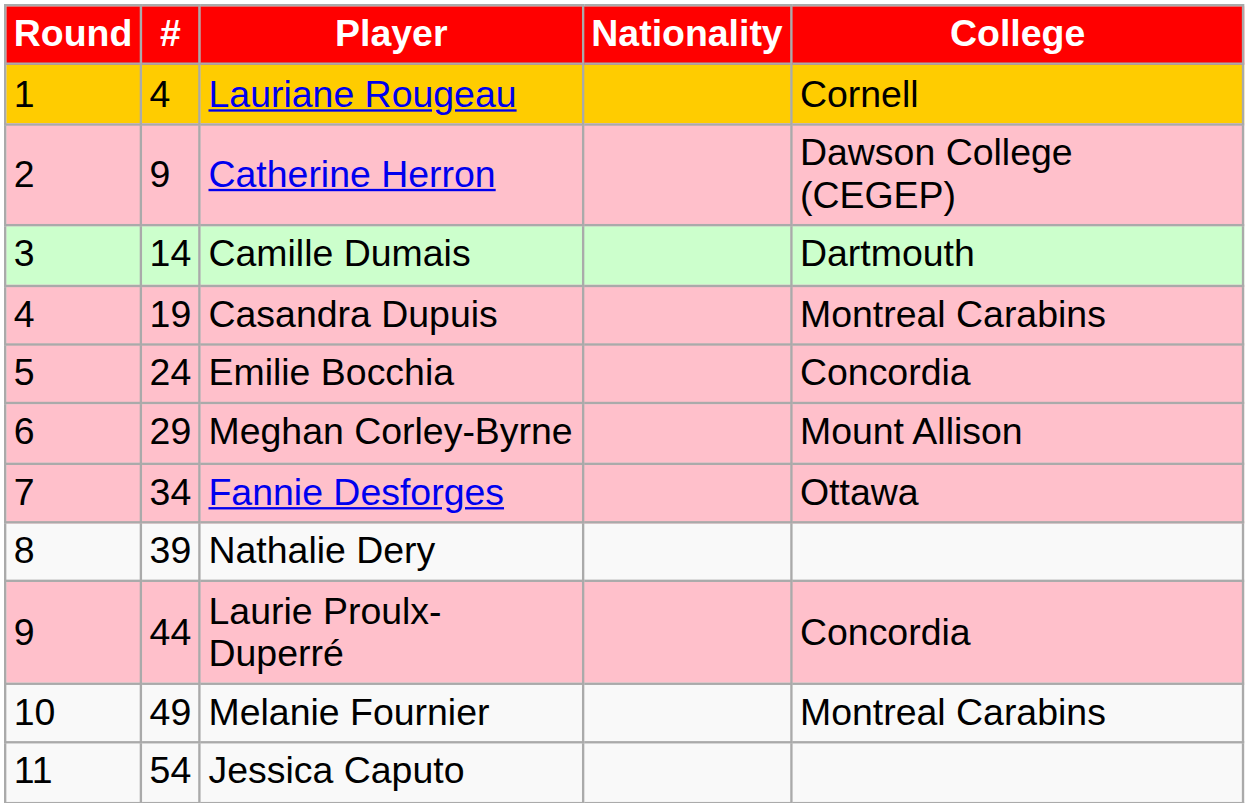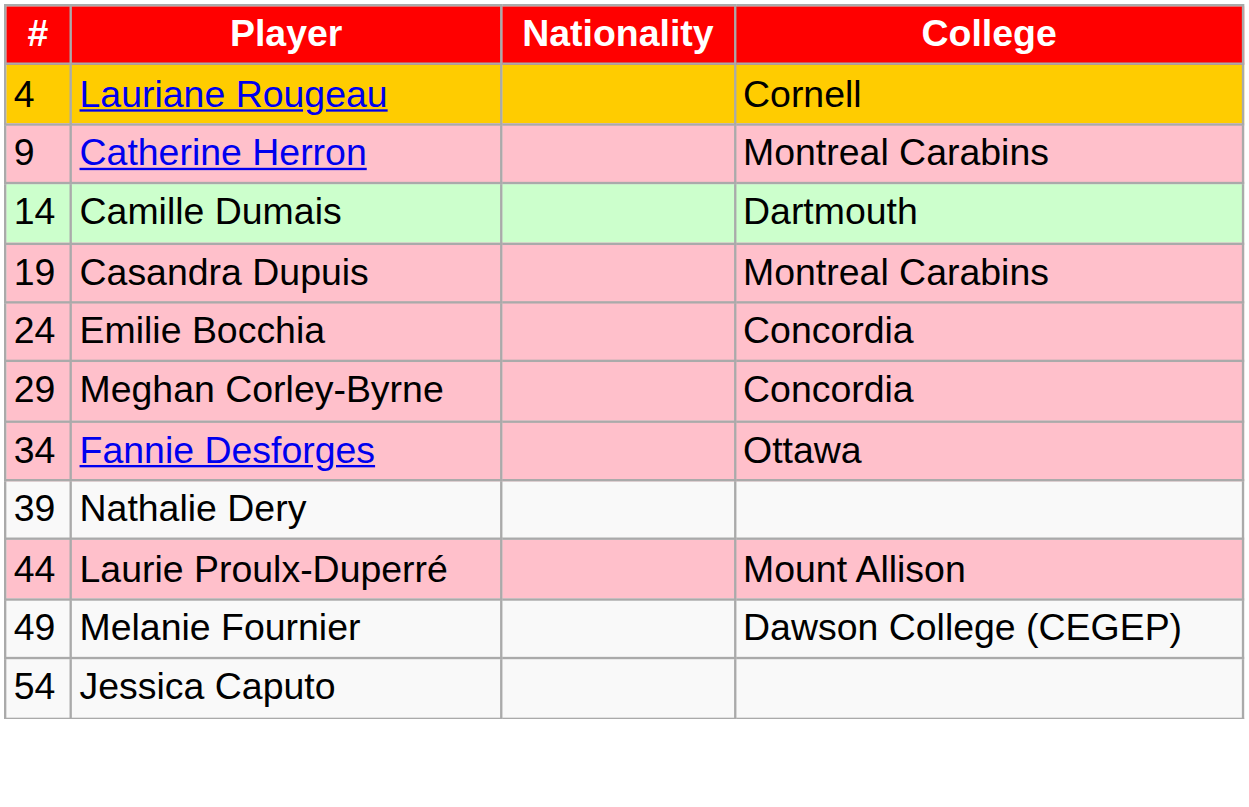- column: Round | 1 | 2 | 3 | 4 | 5 | 6 | 7 | 8 | 9 | 10 | 11
Catherine Herron | College: Dawson College (CEGEP) -> Montreal Carabins
Meghan Corley-Byrne | College: Mount Allison -> Concordia
Laurie Proulx-Duperré | College: Concordia -> Mount Allison
Melanie Fournier | College: Montreal Carabins -> Dawson College (CEGEP)
